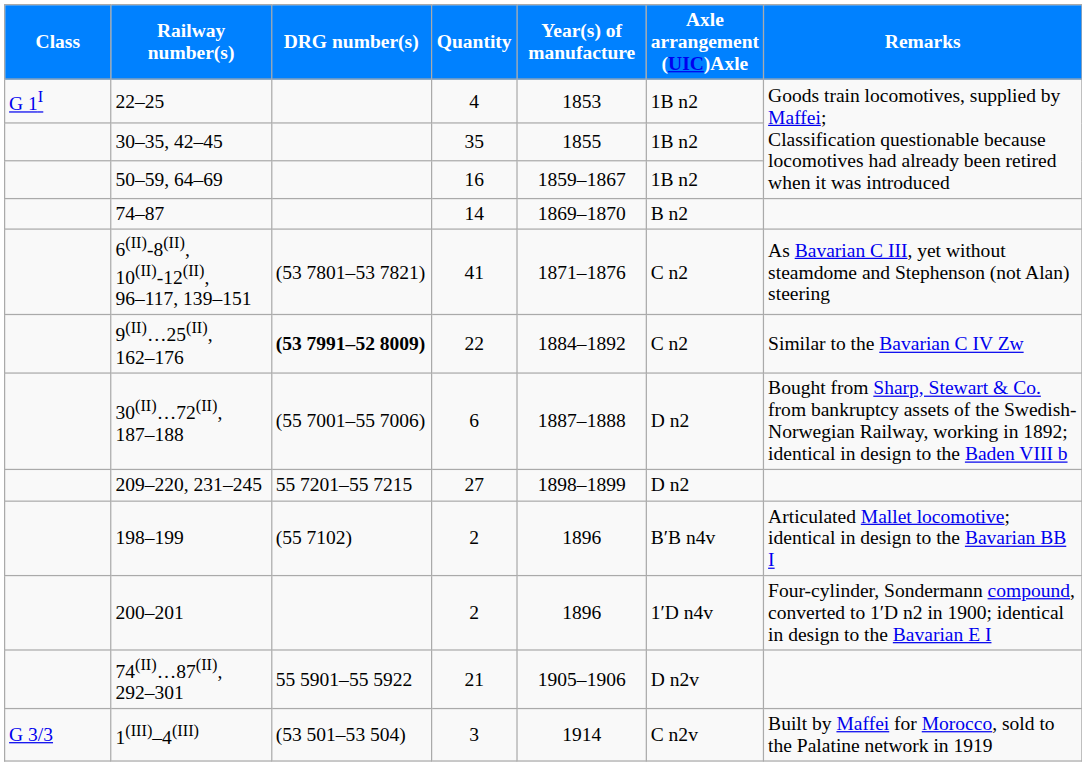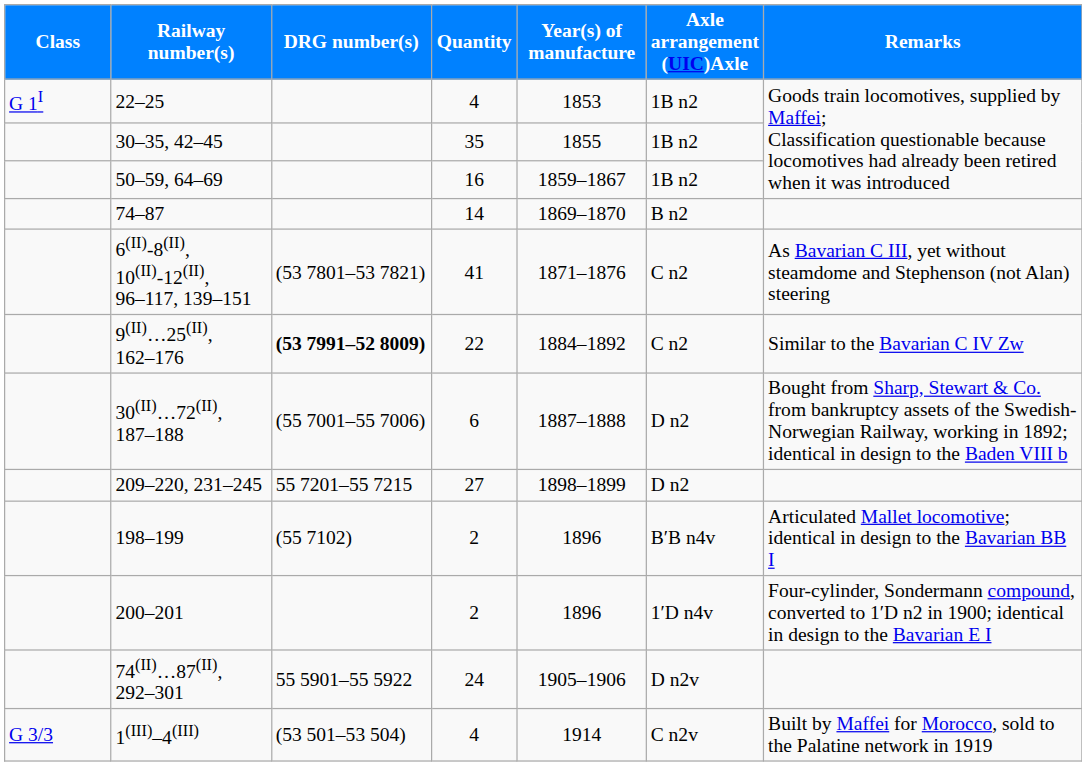74(II)…87(II), 292–301 | Quantity: 21 -> 24
1(III)–4(III) | Quantity: 3 -> 4
